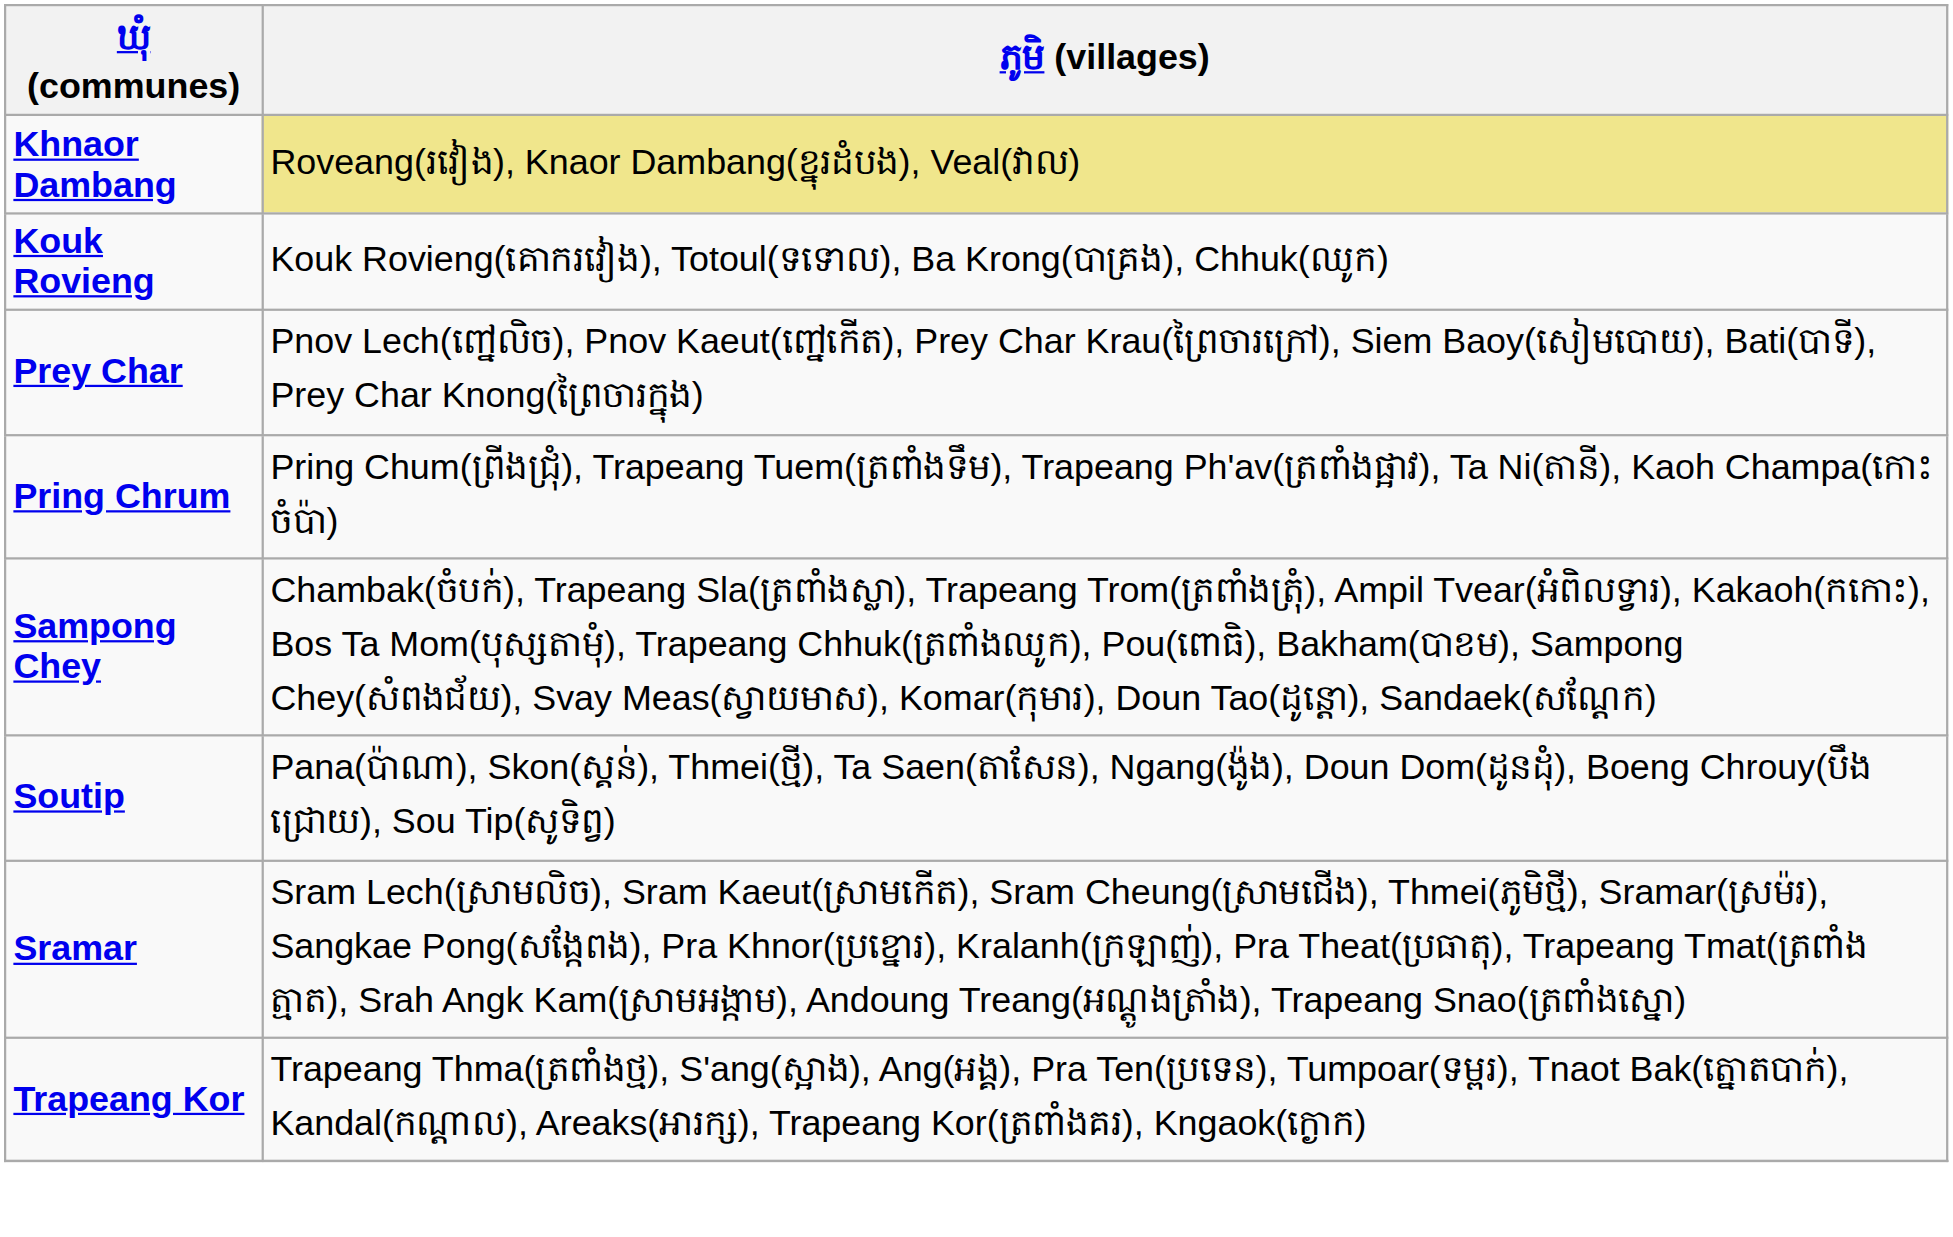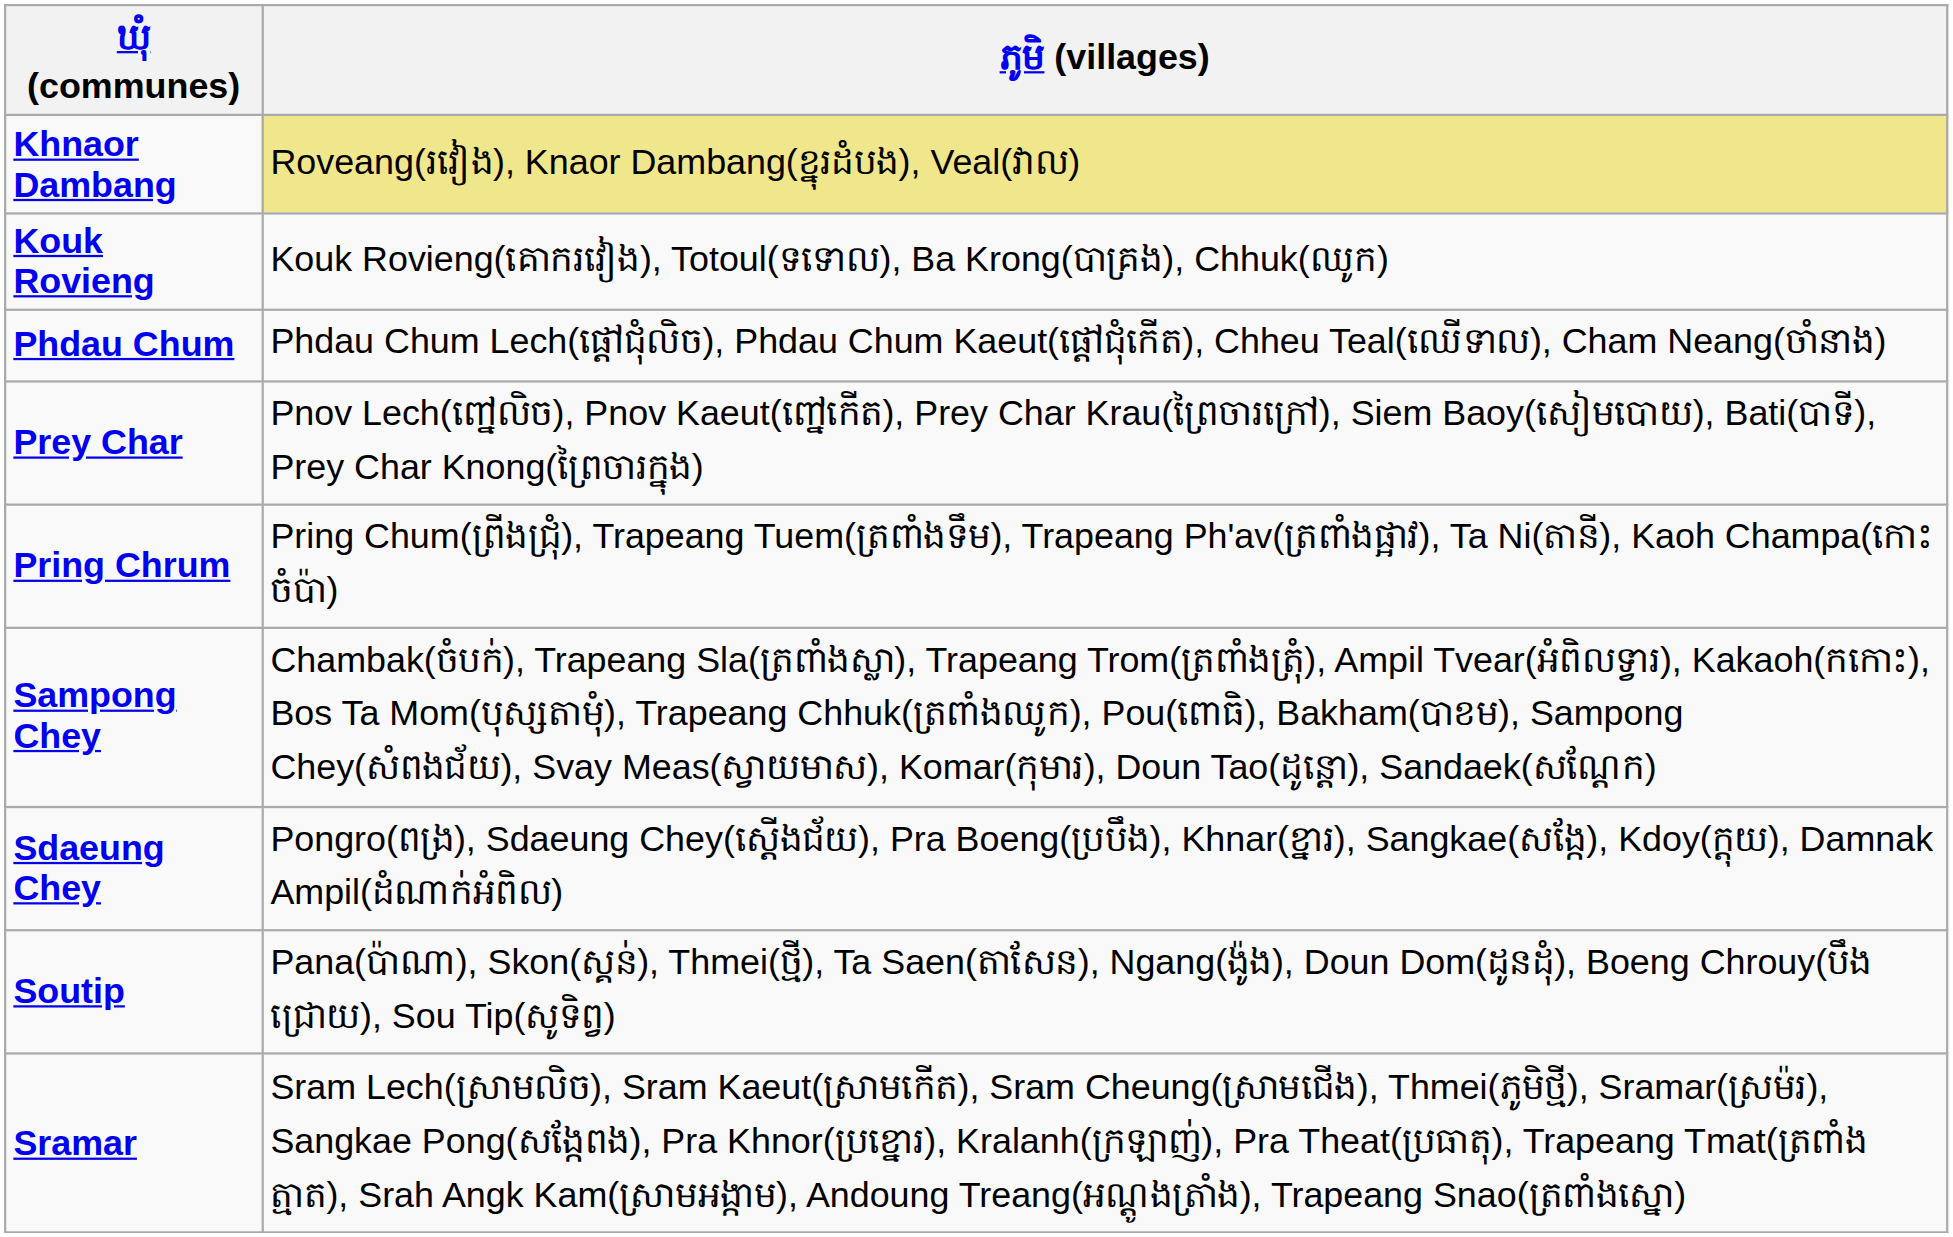+ row: Phdau Chum | Phdau Chum Lech(ផ្ដៅជុំលិច), Phdau Chum Kaeut(ផ្ដៅជុំកើត), Chheu Teal(ឈើទាល), Cham Neang(ចាំនាង)
+ row: Sdaeung Chey | Pongro(ពង្រ), Sdaeung Chey(ស្ដើងជ័យ), Pra Boeng(ប្របឹង), Khnar(ខ្នារ), Sangkae(សង្កែ), Kdoy(ក្ដុយ), Damnak Ampil(ដំណាក់អំពិល)
- row: Trapeang Kor | Trapeang Thma(ត្រពាំងថ្ម), S'ang(ស្អាង), Ang(អង្គ), Pra Ten(ប្រទេន), Tumpoar(ទម្ពរ), Tnaot Bak(ត្នោតបាក់), Kandal(កណ្ដាល), Areaks(អារក្ស), Trapeang Kor(ត្រពាំងគរ), Kngaok(ក្ងោក)
